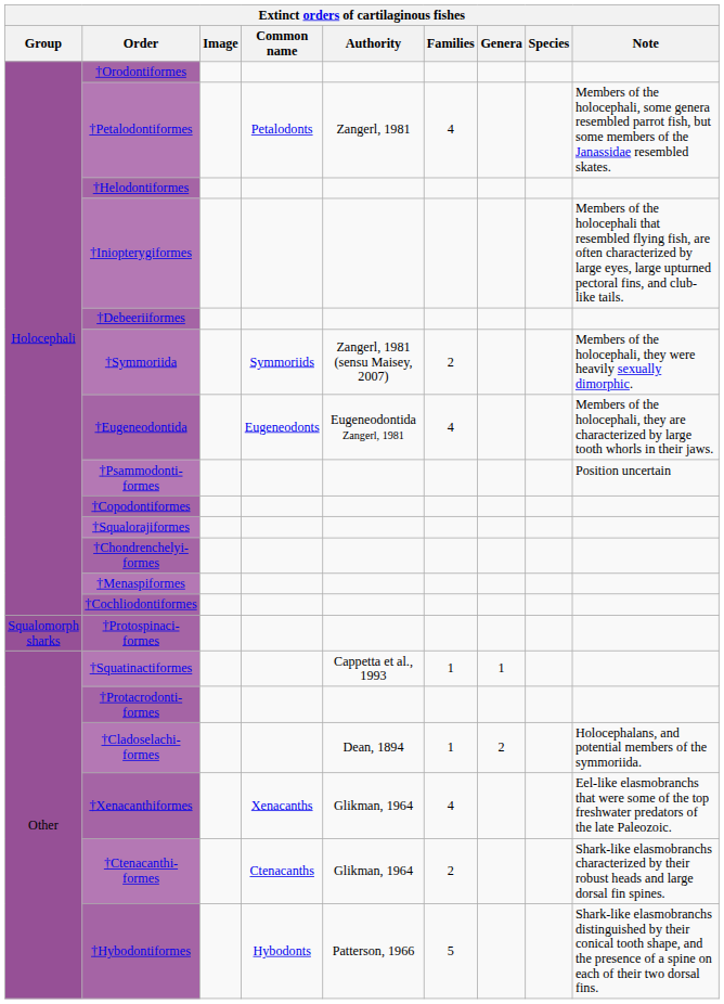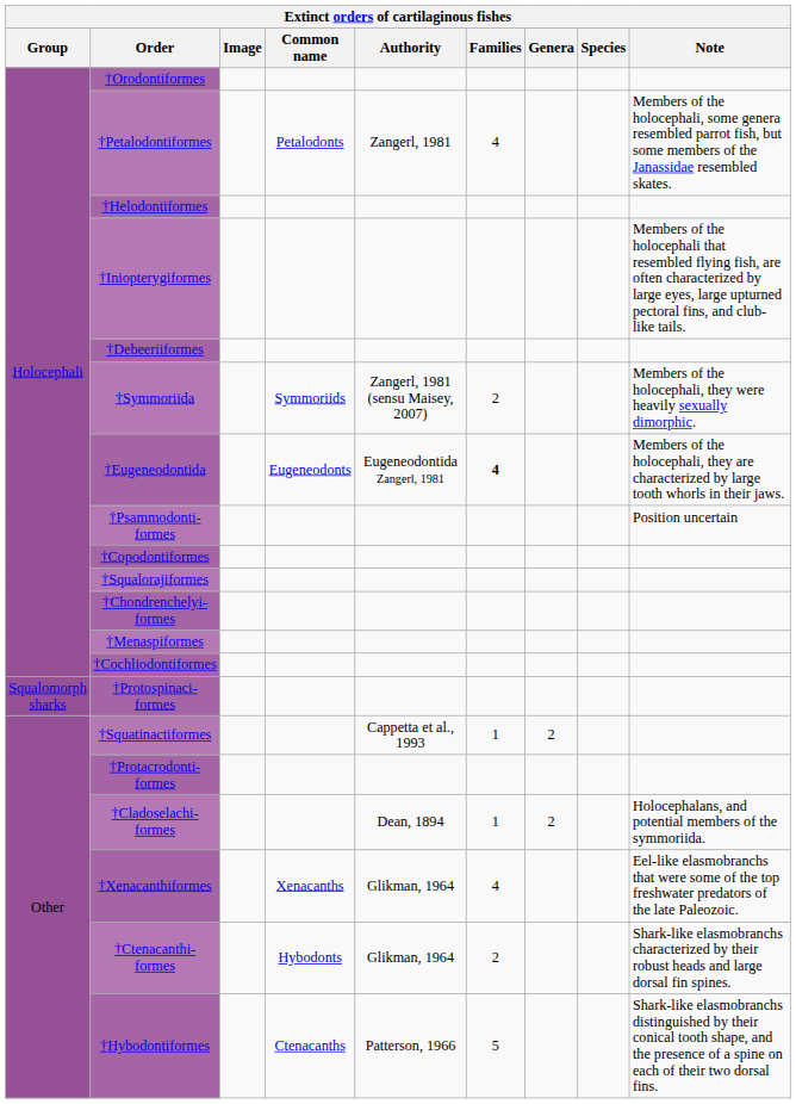†Eugeneodontida | Families: normal -> bold
†Squatinactiformes | Genera: 1 -> 2
†Ctenacanthi- formes | Common name: Ctenacanths -> Hybodonts
†Hybodontiformes | Common name: Hybodonts -> Ctenacanths
